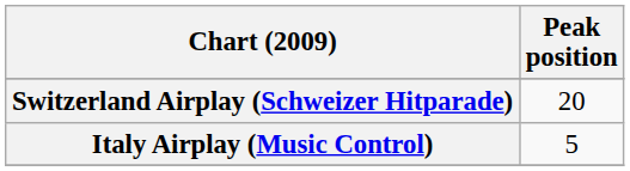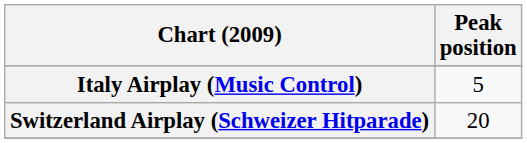rows swapped: Italy Airplay (Music Control) <-> Switzerland Airplay (Schweizer Hitparade)
